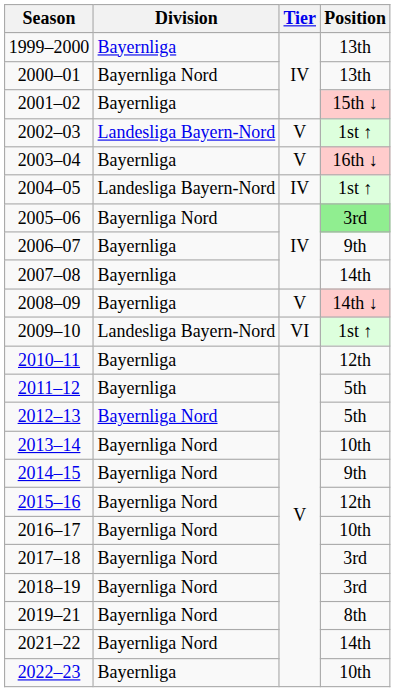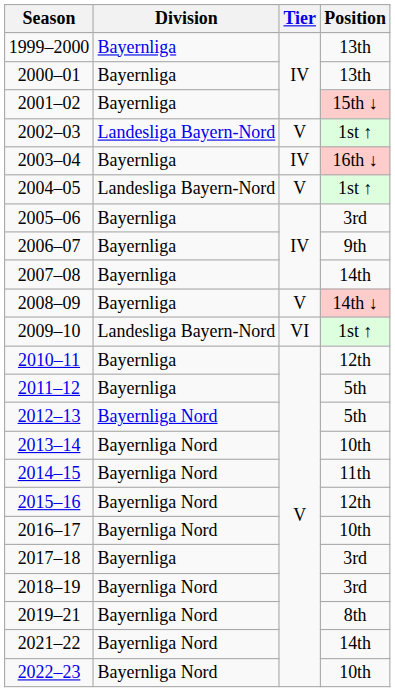2000–01 | Division: Bayernliga Nord -> Bayernliga
2003–04 | Tier: V -> IV
2004–05 | Tier: IV -> V
2005–06 | Division: Bayernliga Nord -> Bayernliga
2005–06 | Position: lightgreen background -> no background
2014–15 | Position: 9th -> 11th
2017–18 | Division: Bayernliga Nord -> Bayernliga
2022–23 | Division: Bayernliga -> Bayernliga Nord
